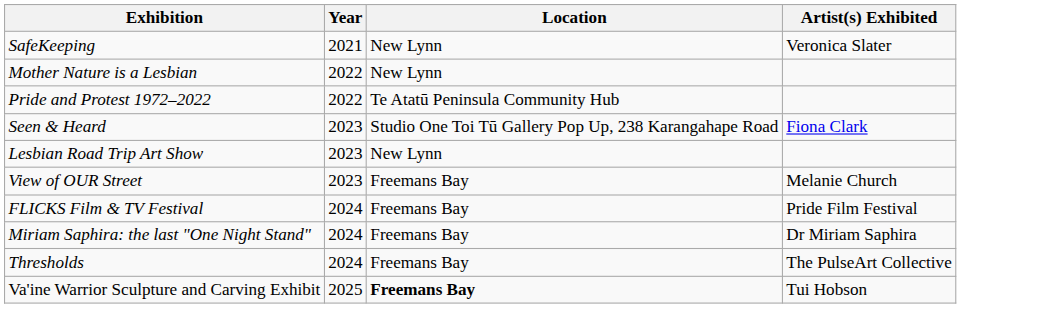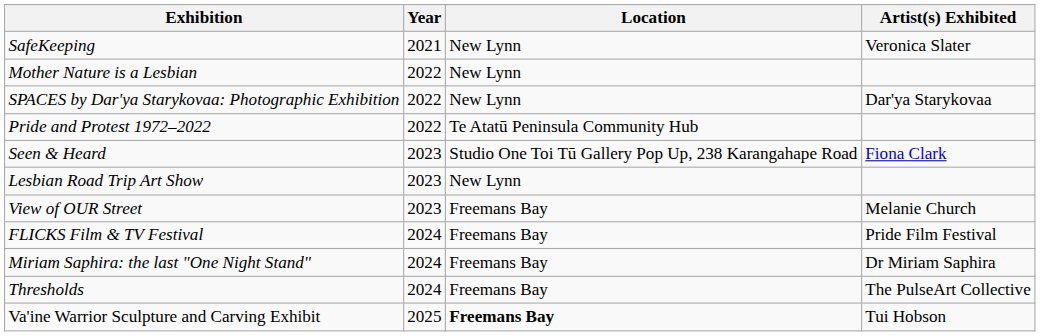+ row: SPACES by Dar'ya Starykovaa: Photographic Exhibition | 2022 | New Lynn | Dar'ya Starykovaa
